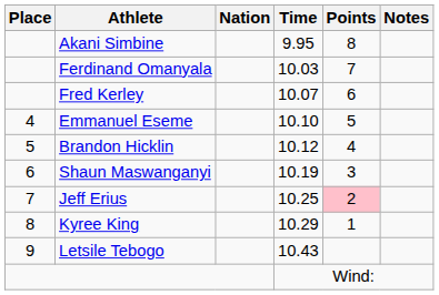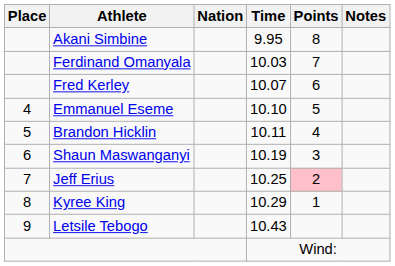Brandon Hicklin | Time: 10.12 -> 10.11
